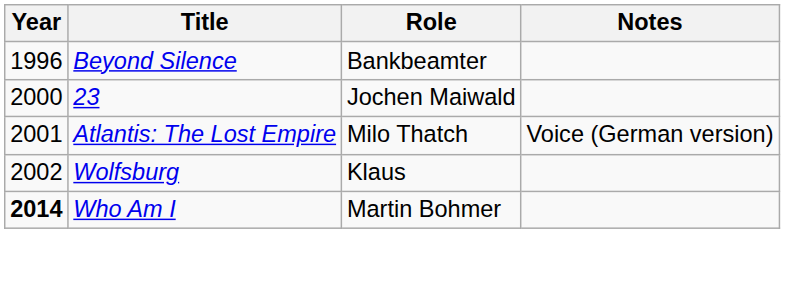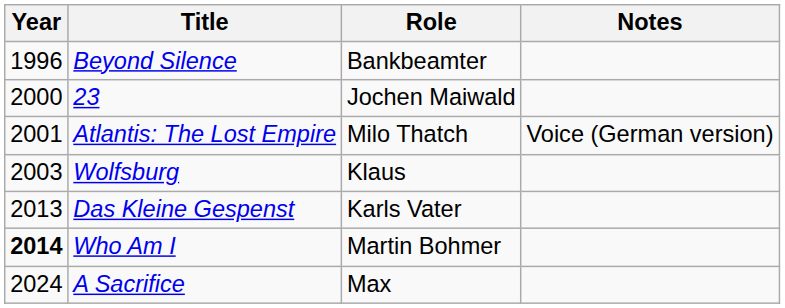Wolfsburg | Year: 2002 -> 2003
+ row: 2013 | Das Kleine Gespenst | Karls Vater
+ row: 2024 | A Sacrifice | Max
